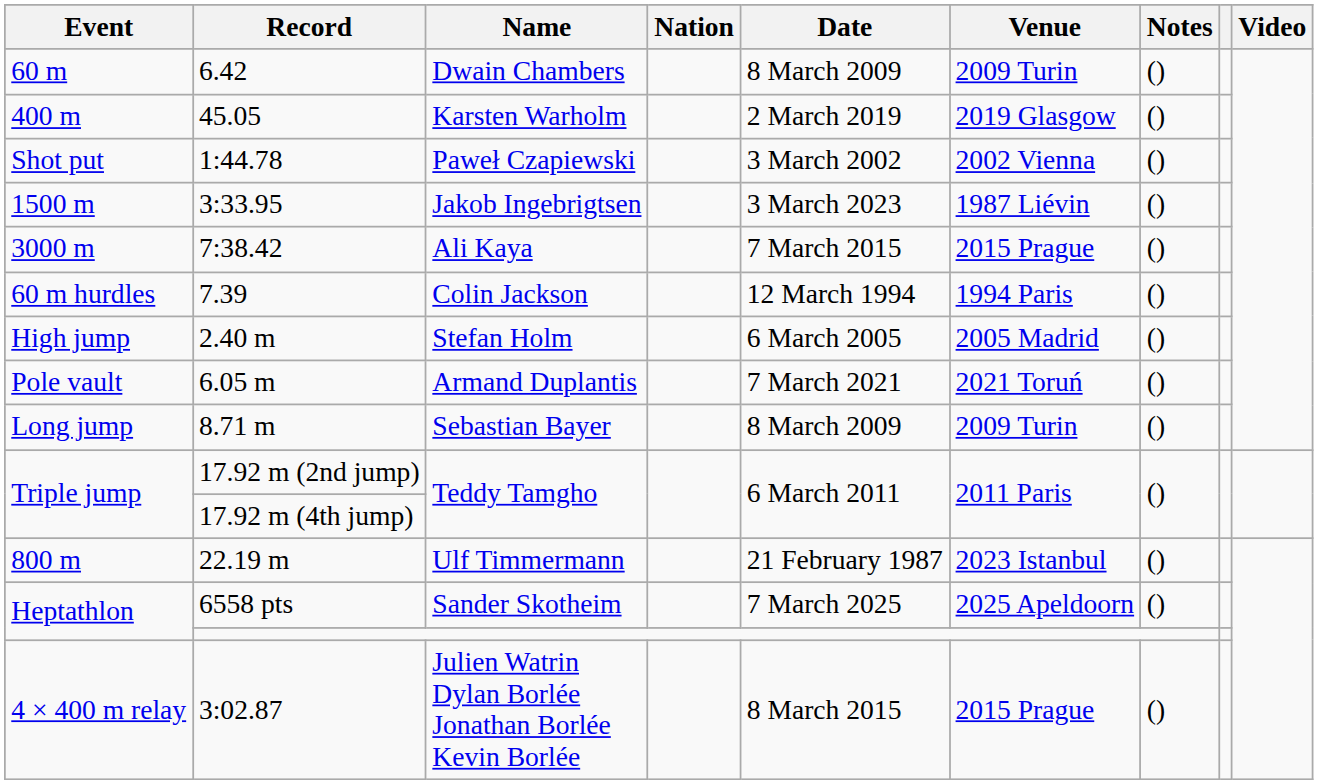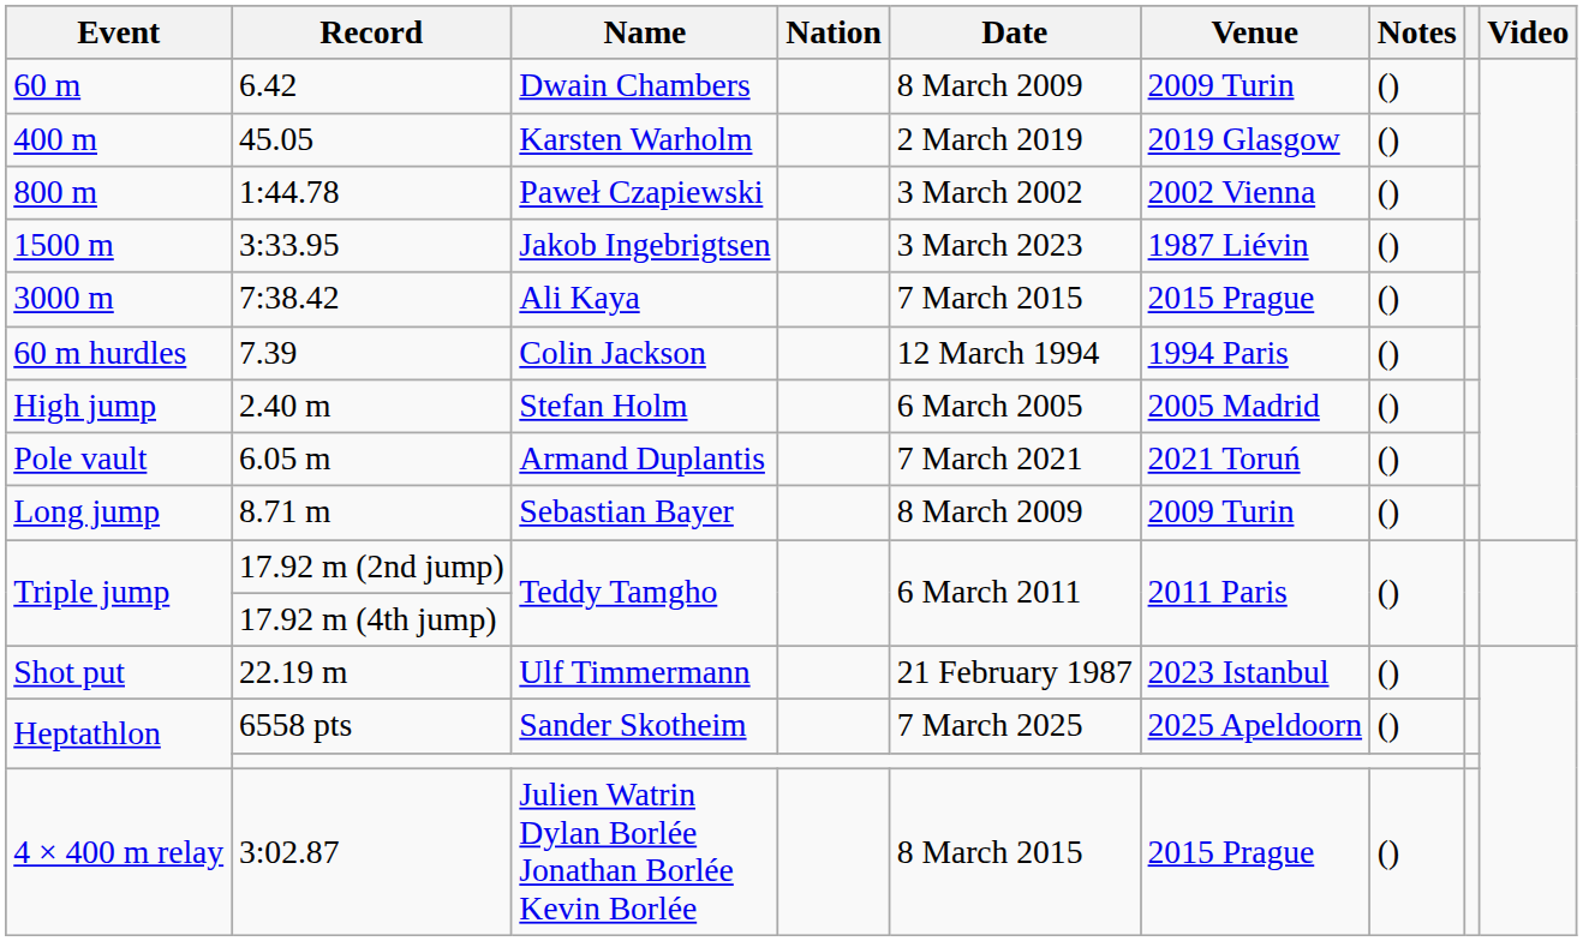Paweł Czapiewski | Event: Shot put -> 800 m
Ulf Timmermann | Event: 800 m -> Shot put
